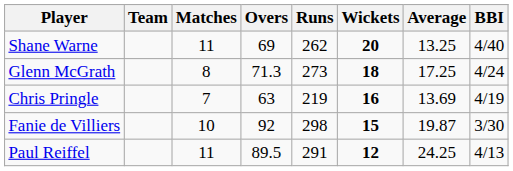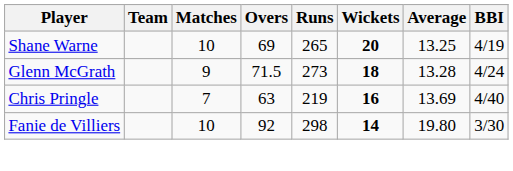Shane Warne | Matches: 11 -> 10
Shane Warne | Runs: 262 -> 265
Shane Warne | BBI: 4/40 -> 4/19
Glenn McGrath | Matches: 8 -> 9
Glenn McGrath | Overs: 71.3 -> 71.5
Glenn McGrath | Average: 17.25 -> 13.28
Chris Pringle | BBI: 4/19 -> 4/40
Fanie de Villiers | Wickets: 15 -> 14
Fanie de Villiers | Average: 19.87 -> 19.80
- row: Paul Reiffel | 11 | 89.5 | 291 | 12 | 24.25 | 4/13
